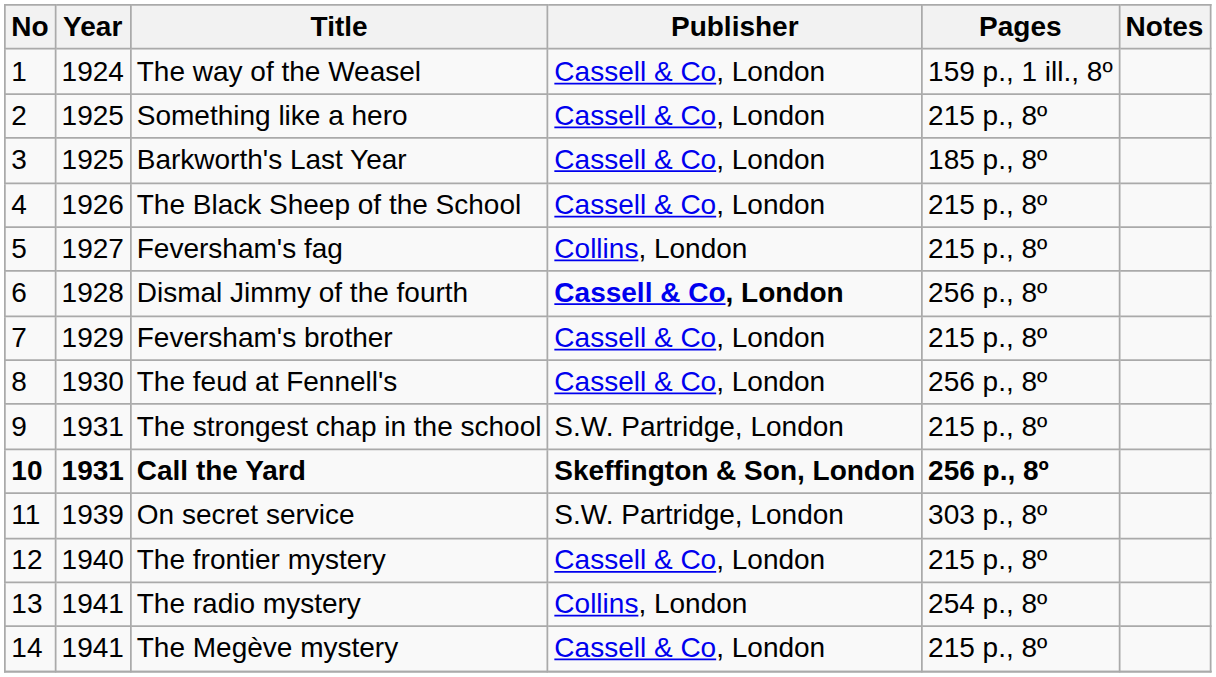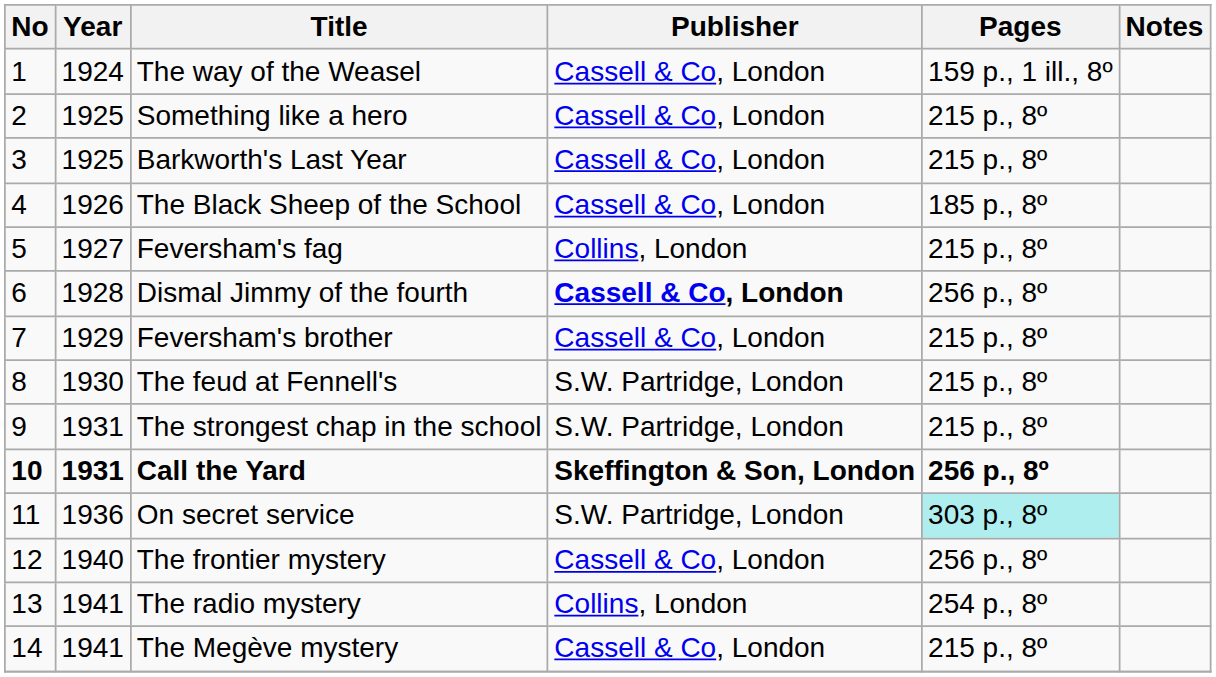Barkworth's Last Year | Pages: 185 p., 8º -> 215 p., 8º
The Black Sheep of the School | Pages: 215 p., 8º -> 185 p., 8º
The feud at Fennell's | Publisher: Cassell & Co, London -> S.W. Partridge, London
The feud at Fennell's | Pages: 256 p., 8º -> 215 p., 8º
On secret service | Year: 1939 -> 1936
On secret service | Pages: no background -> paleturquoise background
The frontier mystery | Pages: 215 p., 8º -> 256 p., 8º
